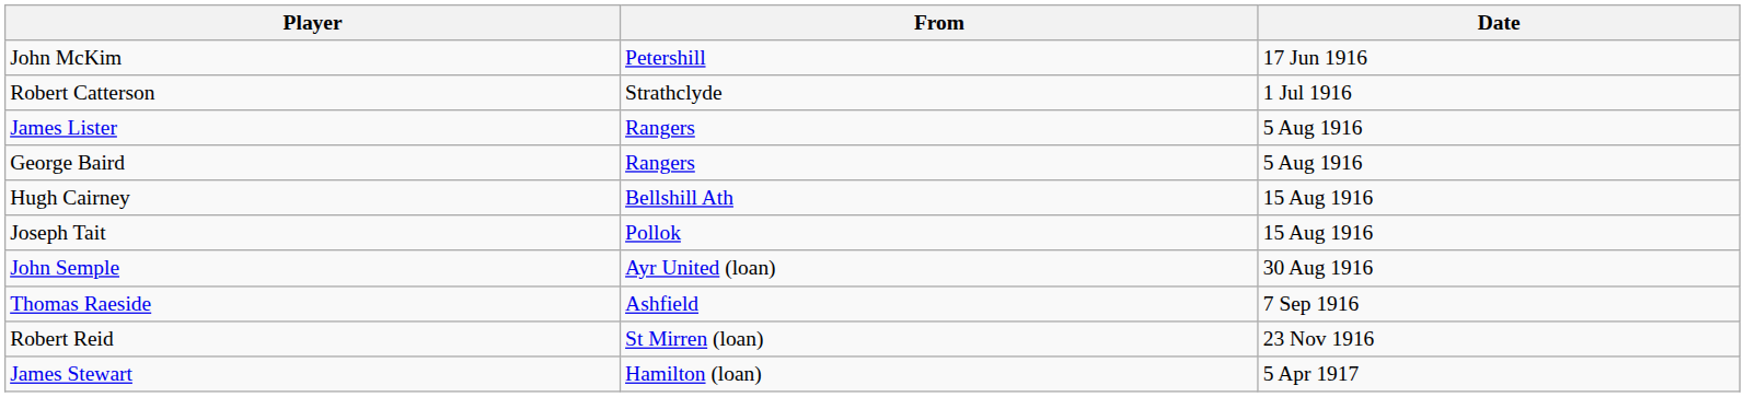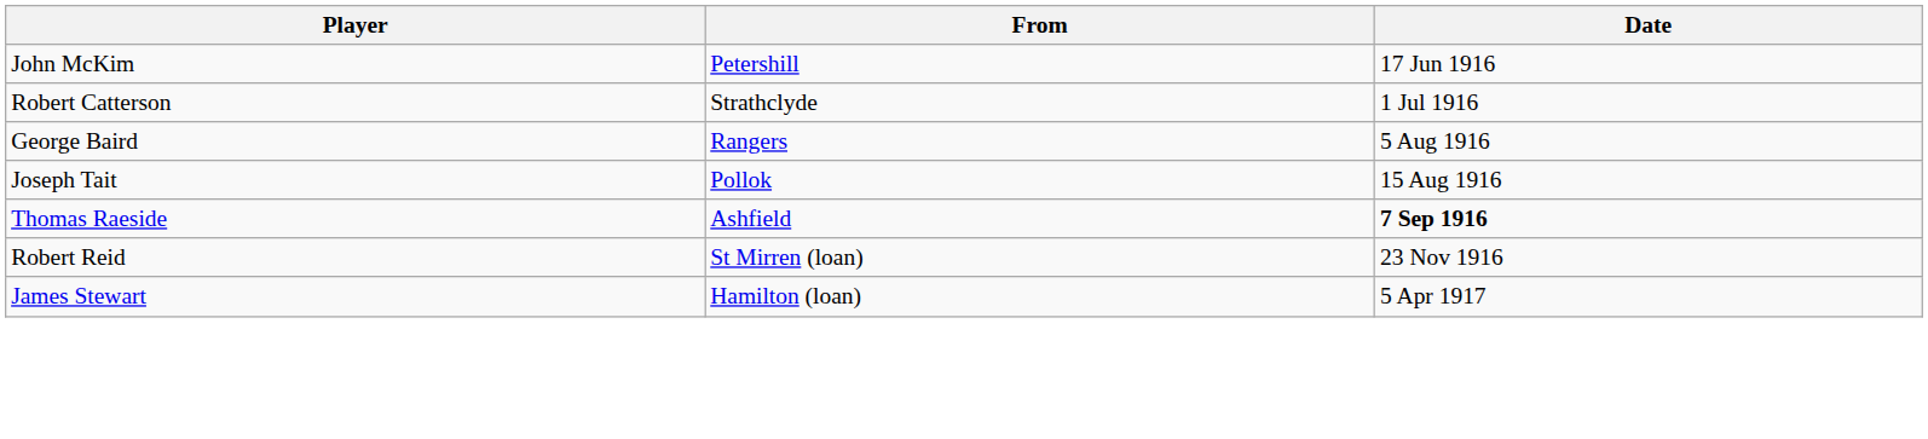- row: James Lister | Rangers | 5 Aug 1916
- row: Hugh Cairney | Bellshill Ath | 15 Aug 1916
- row: John Semple | Ayr United (loan) | 30 Aug 1916
Thomas Raeside | Date: normal -> bold
